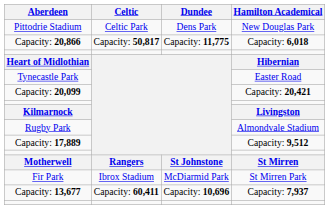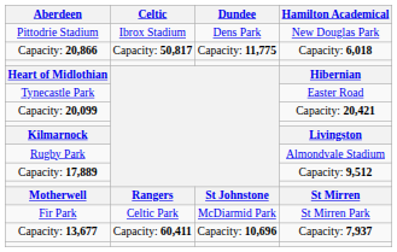Pittodrie Stadium | Celtic: Celtic Park -> Ibrox Stadium
Fir Park | Celtic: Ibrox Stadium -> Celtic Park
